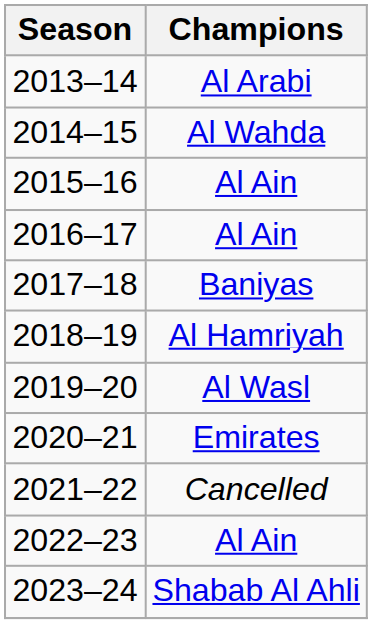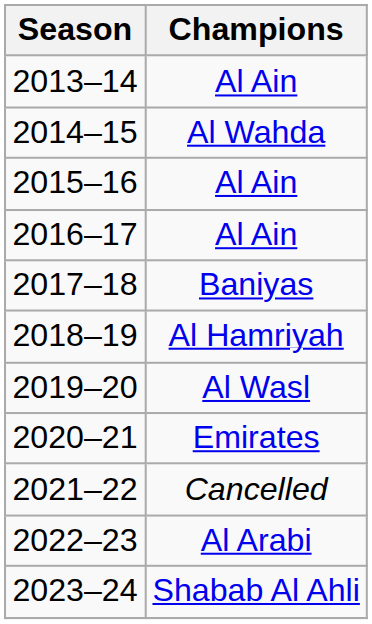2013–14 | Champions: Al Arabi -> Al Ain
2022–23 | Champions: Al Ain -> Al Arabi
